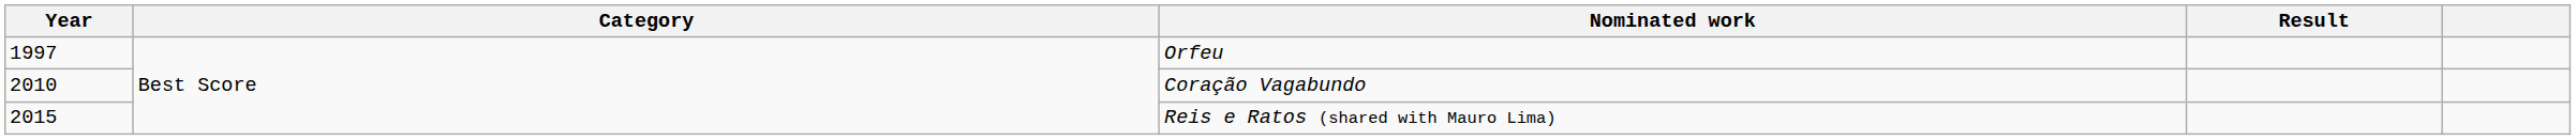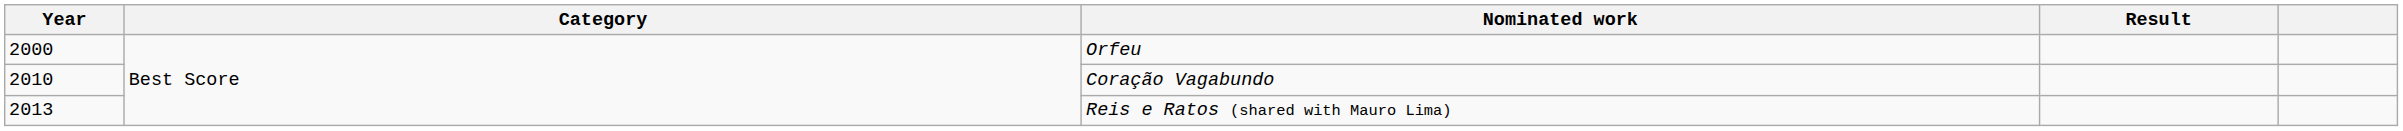Orfeu | Year: 1997 -> 2000
Reis e Ratos (shared with Mauro Lima) | Year: 2015 -> 2013
